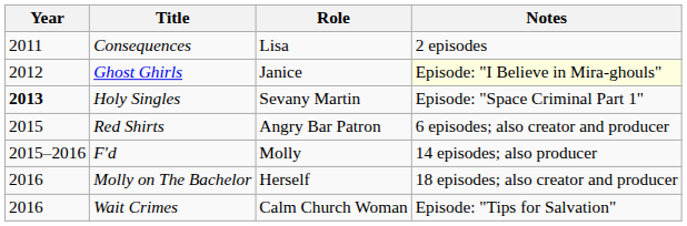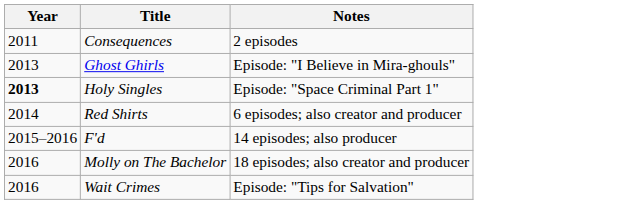- column: Role | Lisa | Janice | Sevany Martin | Angry Bar Patron | Molly | Herself | Calm Church Woman
Ghost Ghirls | Year: 2012 -> 2013
Ghost Ghirls | Notes: lightyellow background -> no background
Red Shirts | Year: 2015 -> 2014
